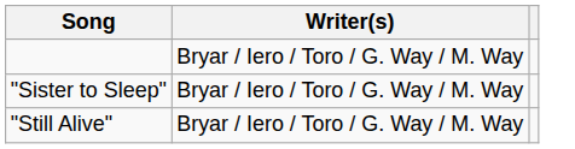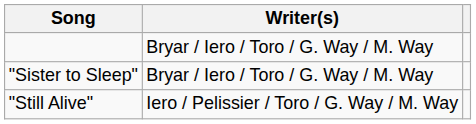"Still Alive" | Writer(s): Bryar / Iero / Toro / G. Way / M. Way -> Iero / Pelissier / Toro / G. Way / M. Way
